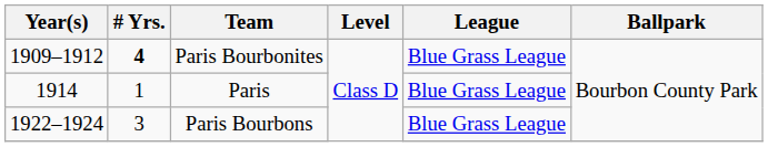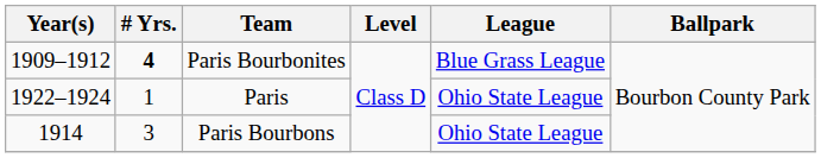Paris | Year(s): 1914 -> 1922–1924
Paris | League: Blue Grass League -> Ohio State League
Paris Bourbons | Year(s): 1922–1924 -> 1914
Paris Bourbons | League: Blue Grass League -> Ohio State League
